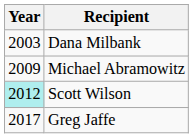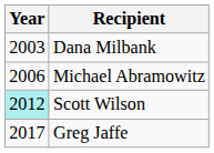Michael Abramowitz | Year: 2009 -> 2006
